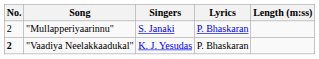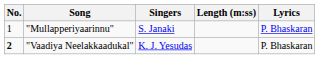columns swapped: Lyrics <-> Length (m:ss)
"Mullapperiyaarinnu" | No.: 2 -> 1
